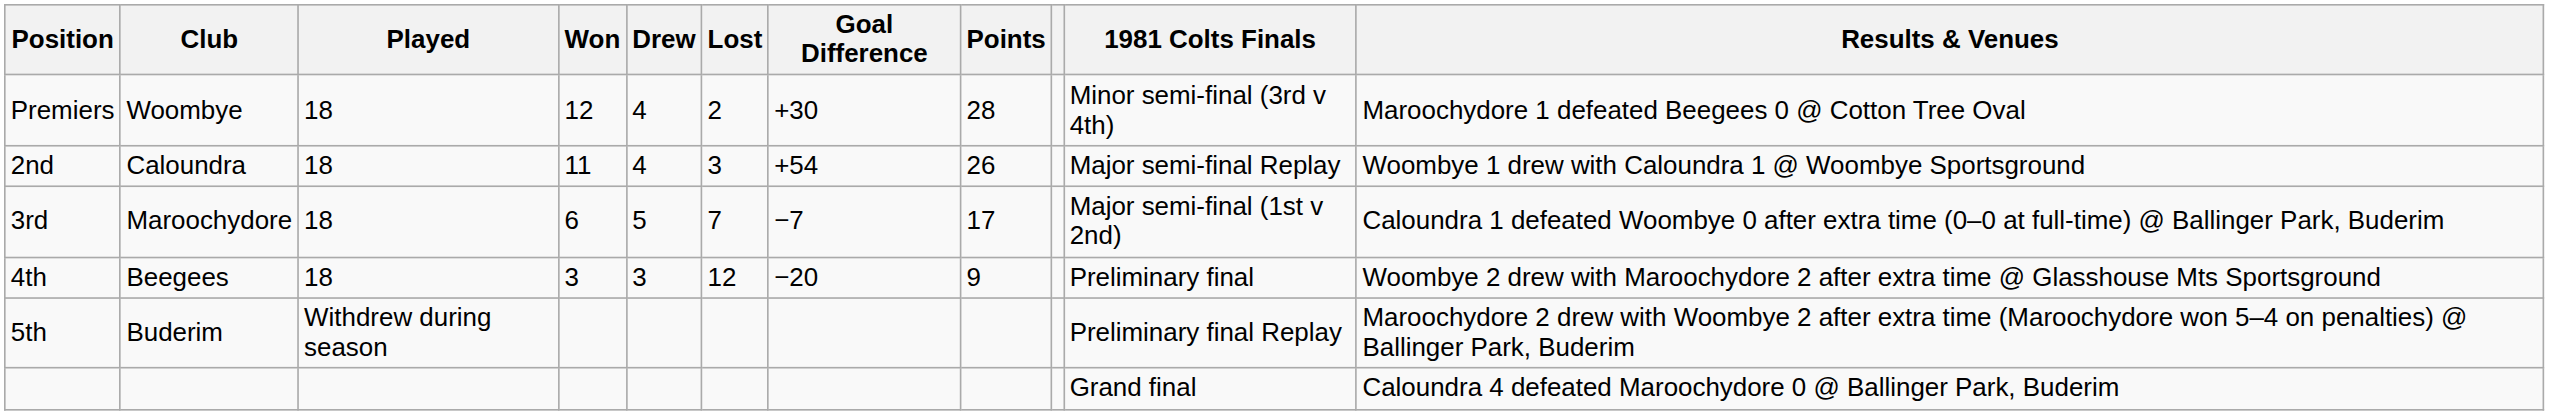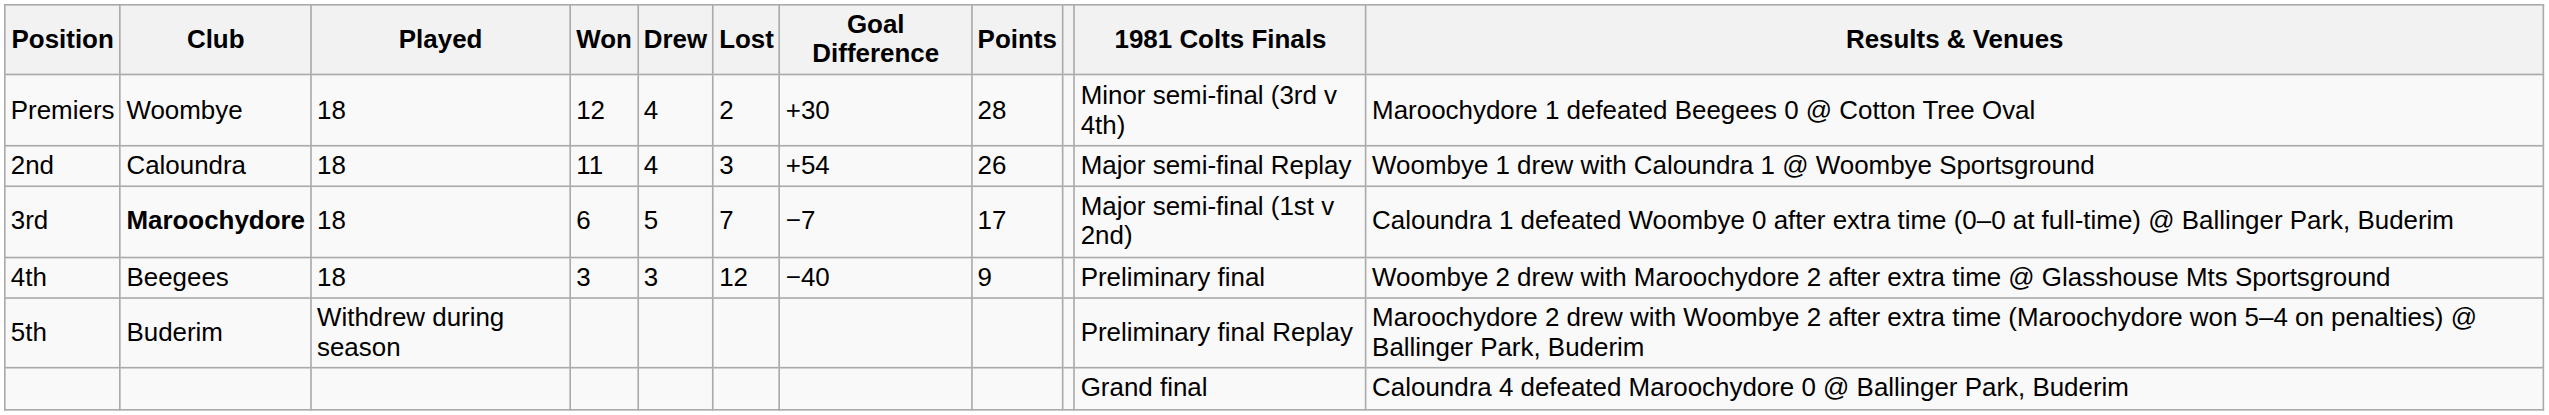3rd | Club: normal -> bold
4th | Goal Difference: −20 -> −40
